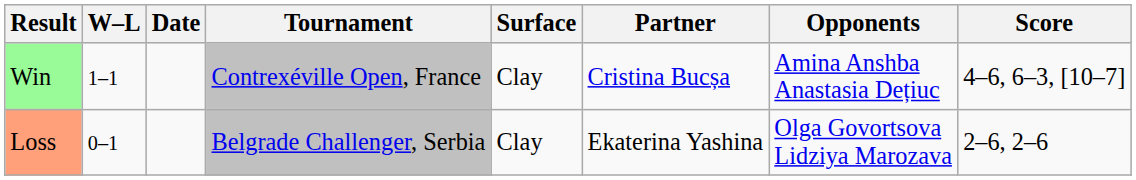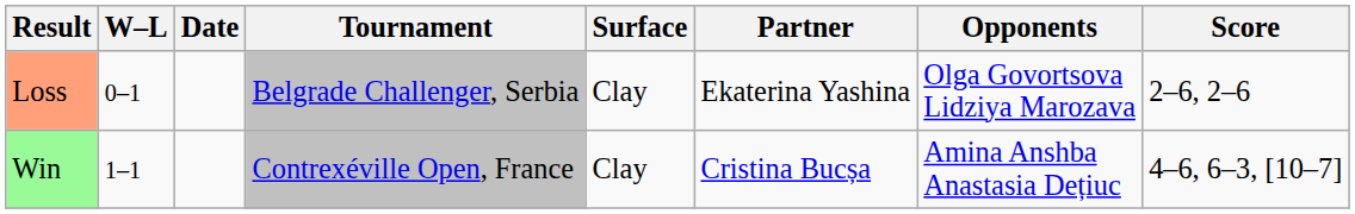rows swapped: Loss <-> Win
